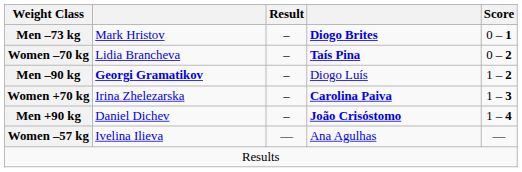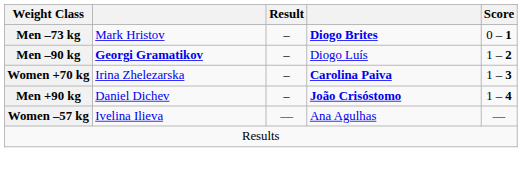- row: Women –70 kg | Lidia Brancheva | – | Taís Pina | 0 – 2
